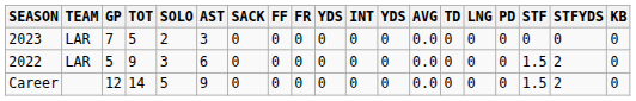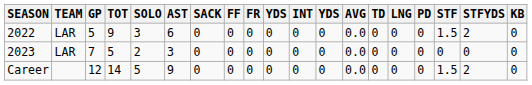rows swapped: 2022 <-> 2023
